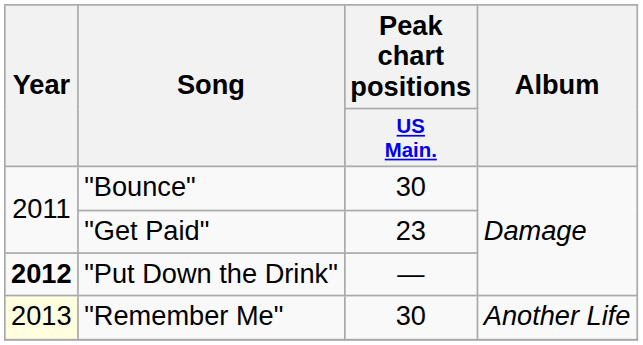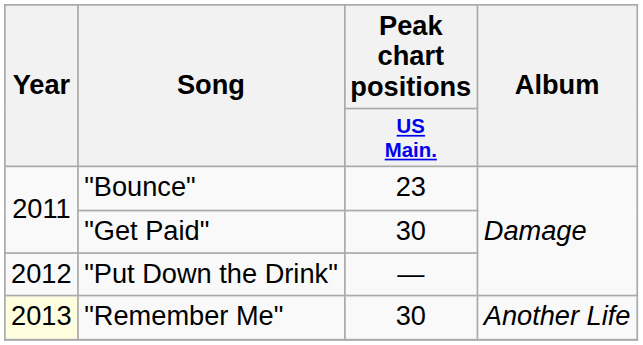"Bounce" | Peak chart positions / US Main.: 30 -> 23
"Get Paid" | Peak chart positions / US Main.: 23 -> 30
"Put Down the Drink" | Year: bold -> normal
